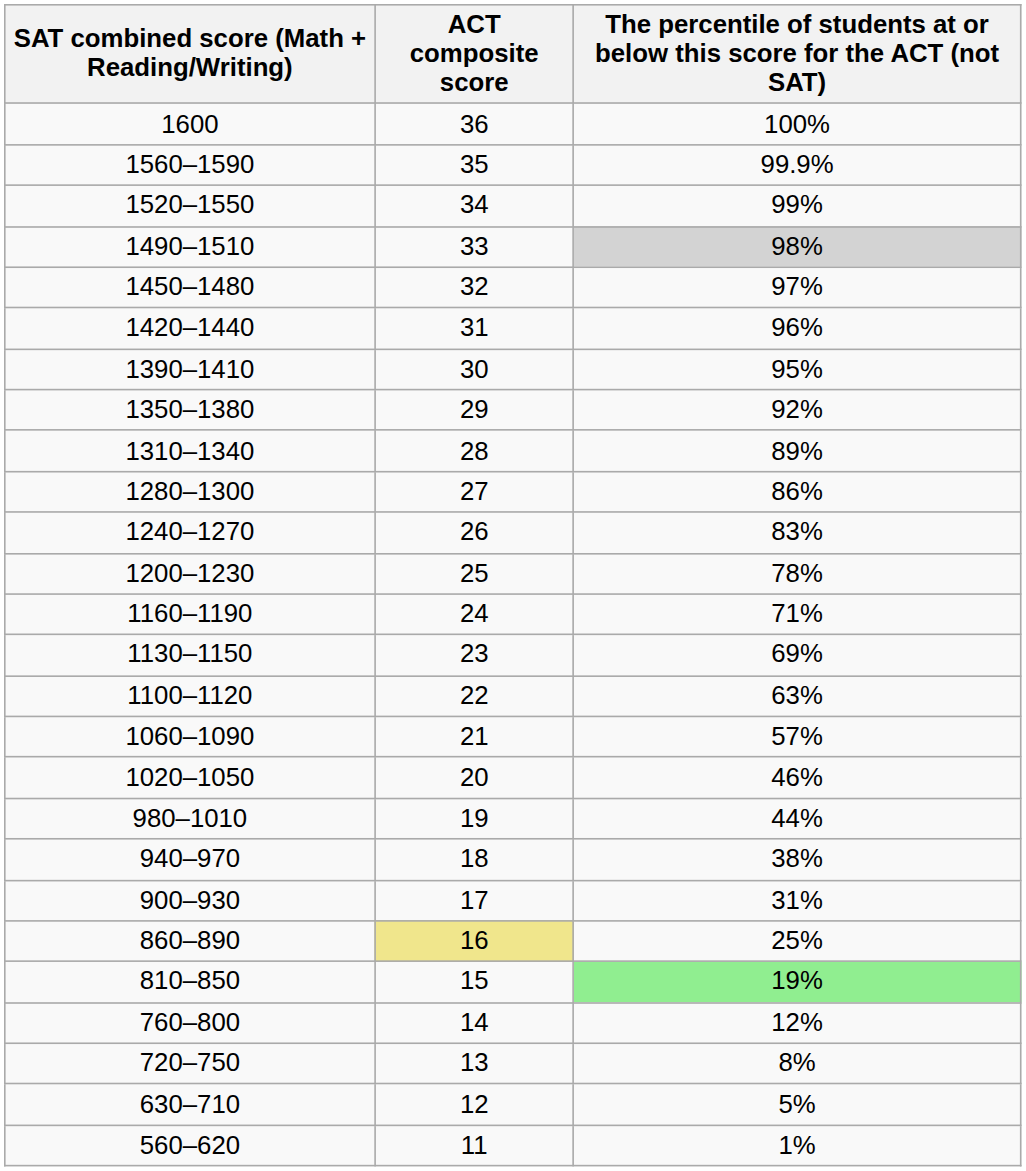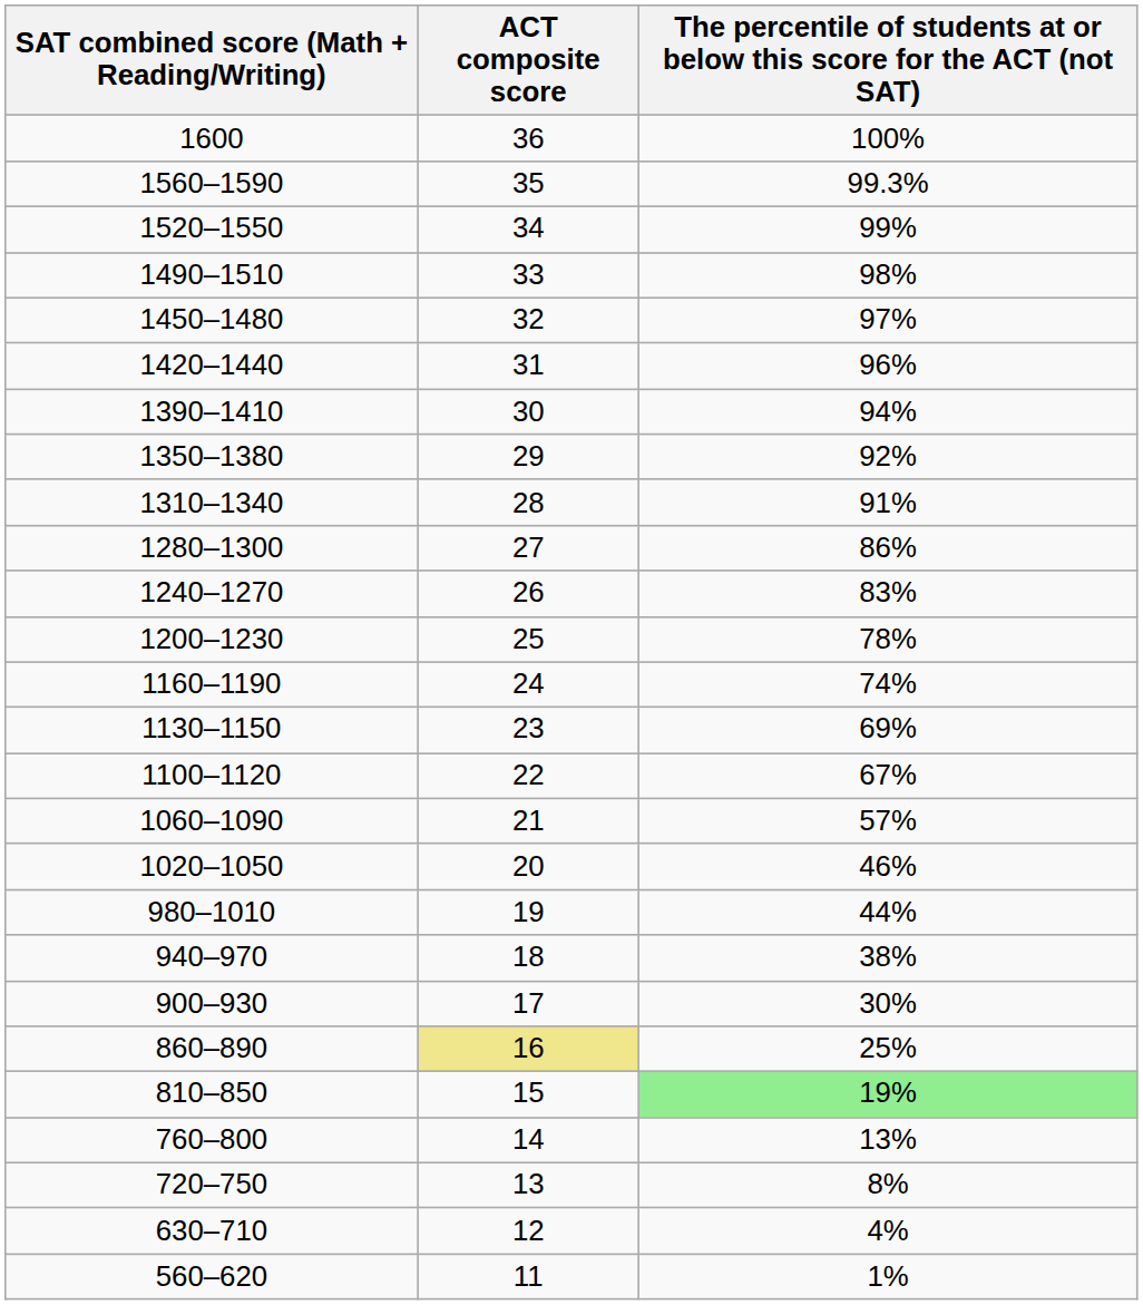1560–1590 | column 3: 99.9% -> 99.3%
1490–1510 | column 3: lightgrey background -> no background
1390–1410 | column 3: 95% -> 94%
1310–1340 | column 3: 89% -> 91%
1160–1190 | column 3: 71% -> 74%
1100–1120 | column 3: 63% -> 67%
900–930 | column 3: 31% -> 30%
760–800 | column 3: 12% -> 13%
630–710 | column 3: 5% -> 4%
